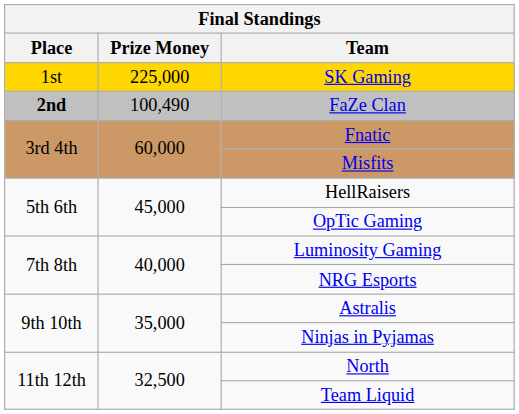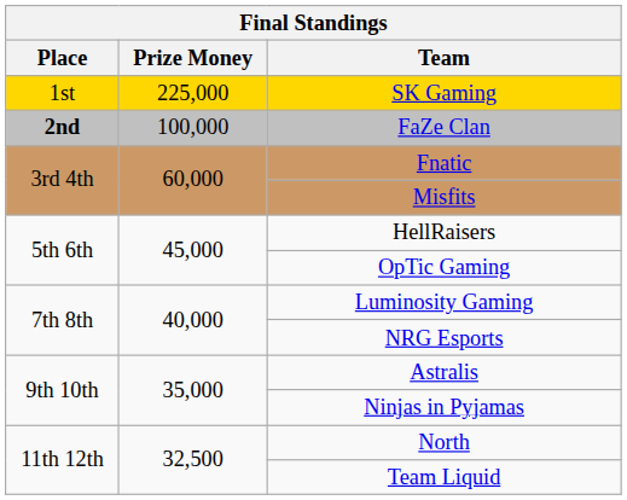FaZe Clan | Prize Money: 100,490 -> 100,000
